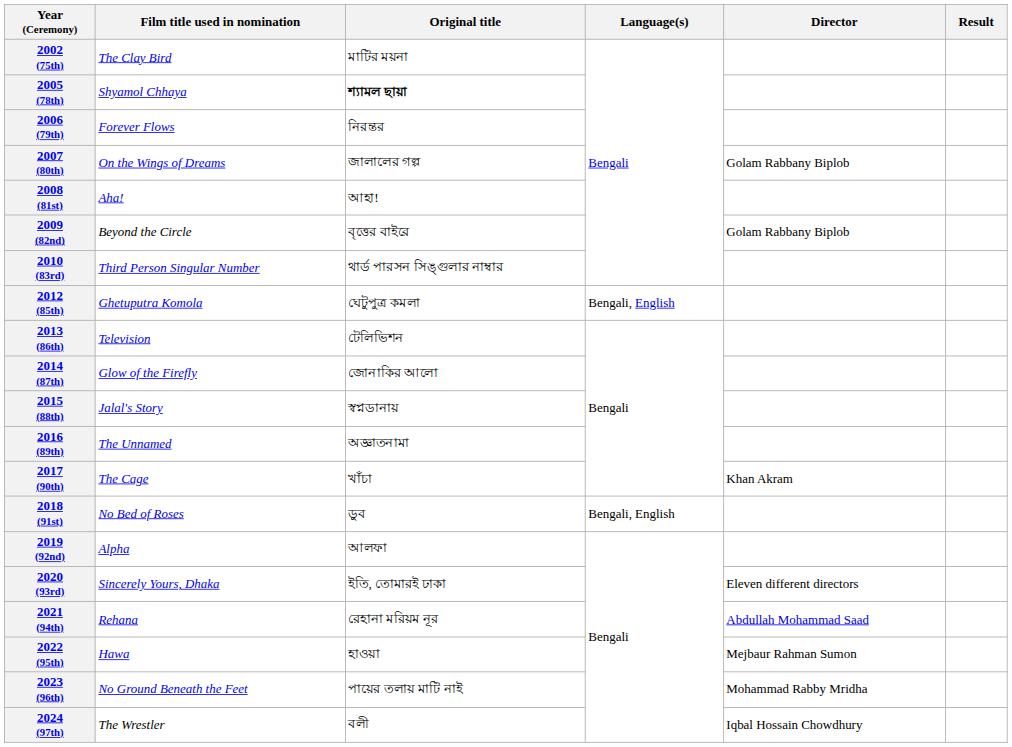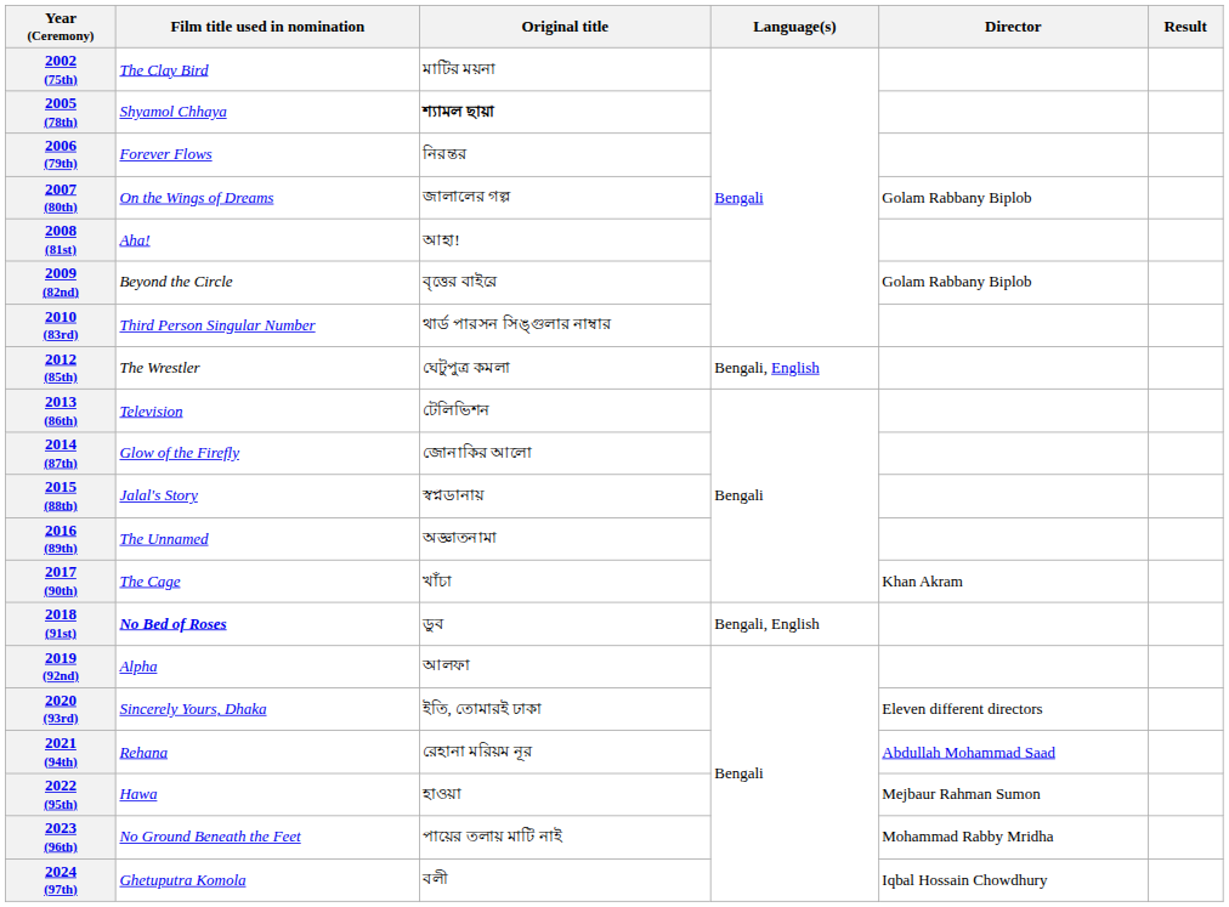2012 (85th) | Film title used in nomination: Ghetuputra Komola -> The Wrestler
2018 (91st) | Film title used in nomination: normal -> bold
2024 (97th) | Film title used in nomination: The Wrestler -> Ghetuputra Komola
